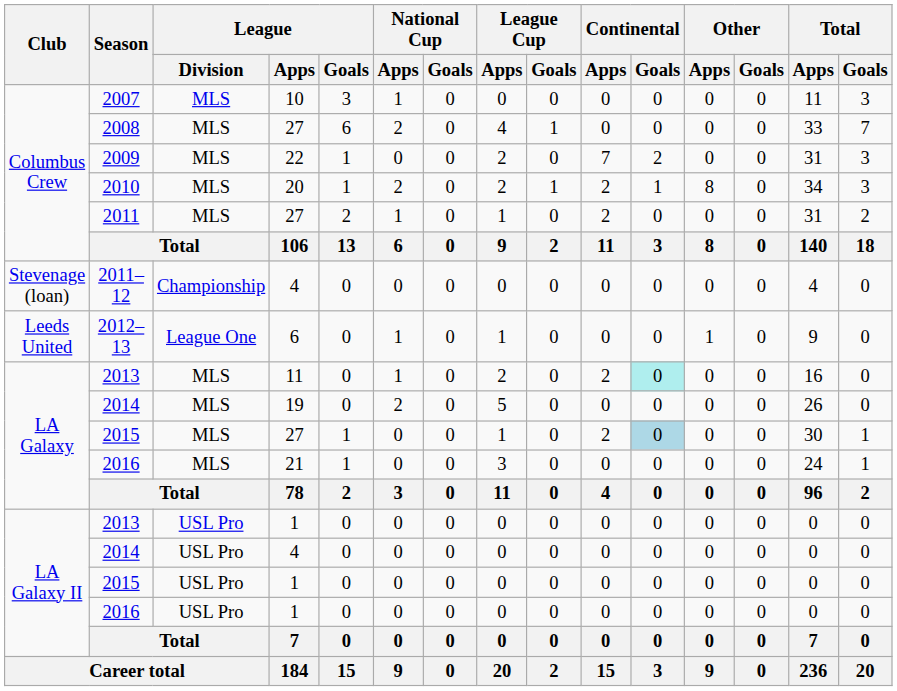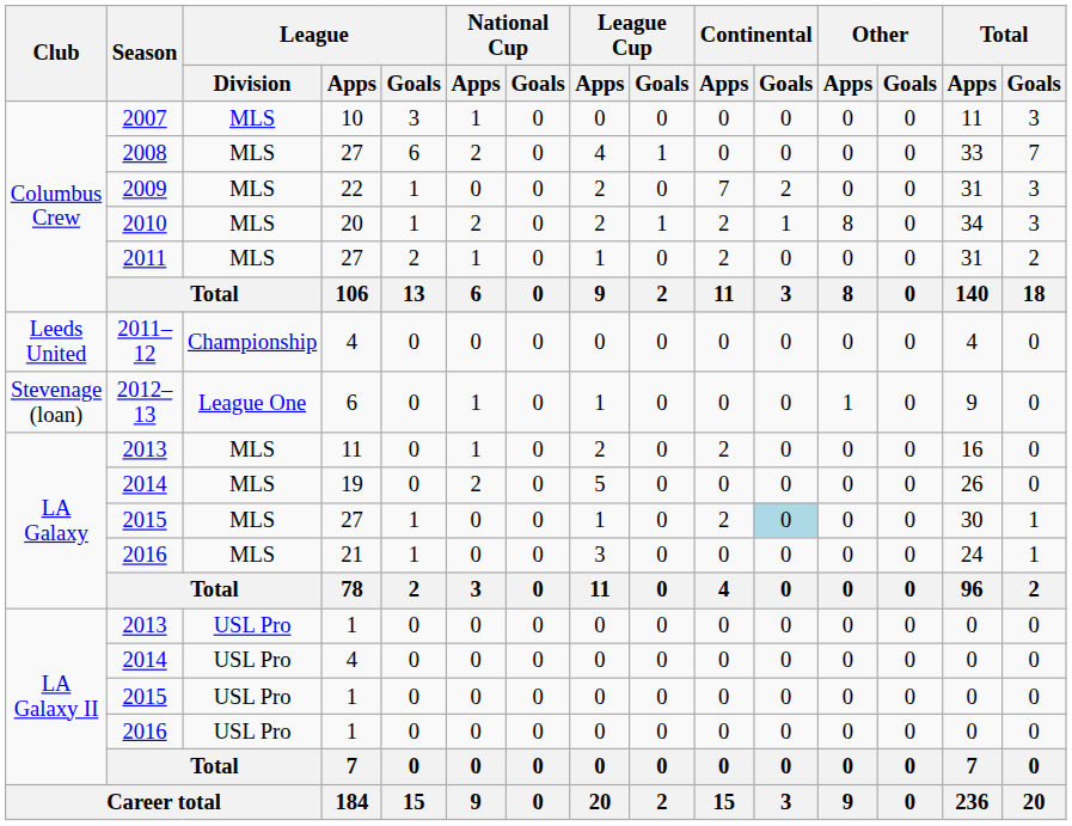2011–12 | Club: Stevenage (loan) -> Leeds United
2012–13 | Club: Leeds United -> Stevenage (loan)
2013 / 11 | Continental / Goals: paleturquoise background -> no background
